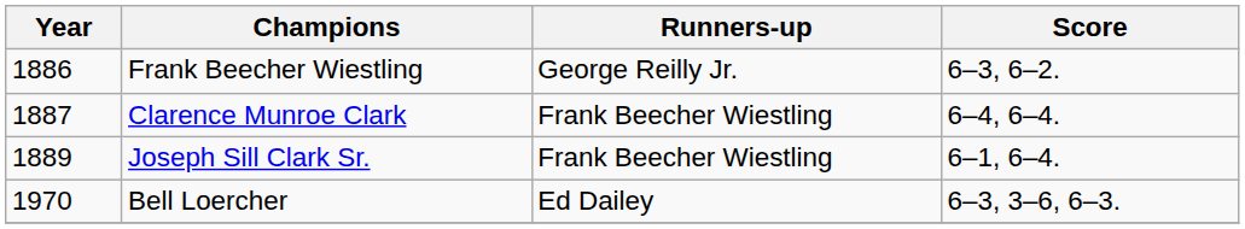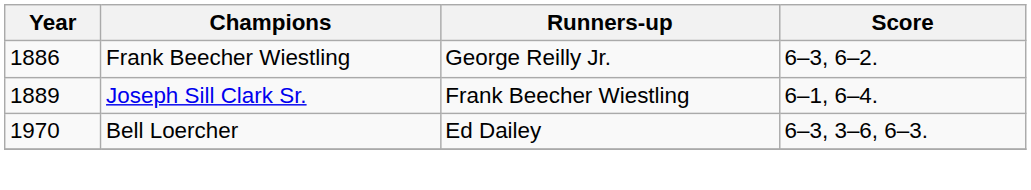- row: 1887 | Clarence Munroe Clark | Frank Beecher Wiestling | 6–4, 6–4.
